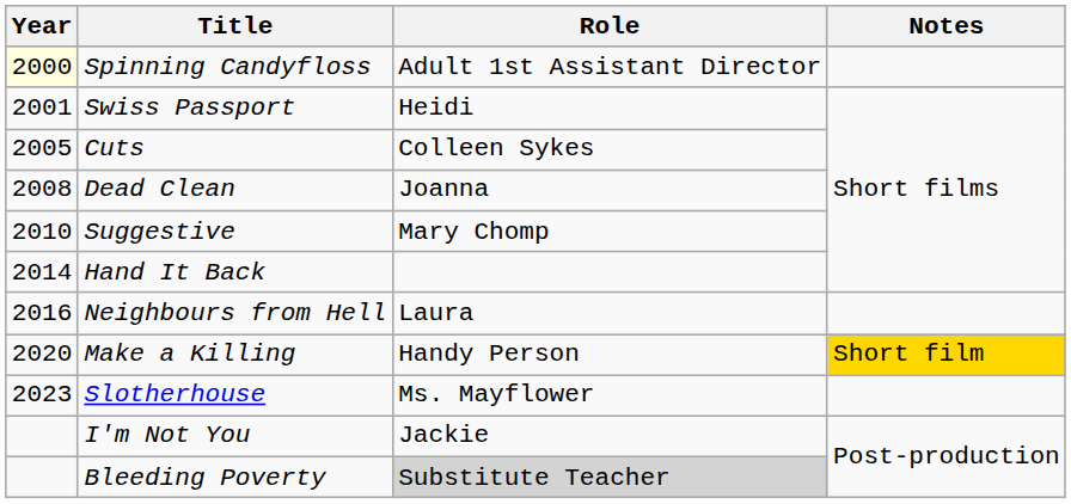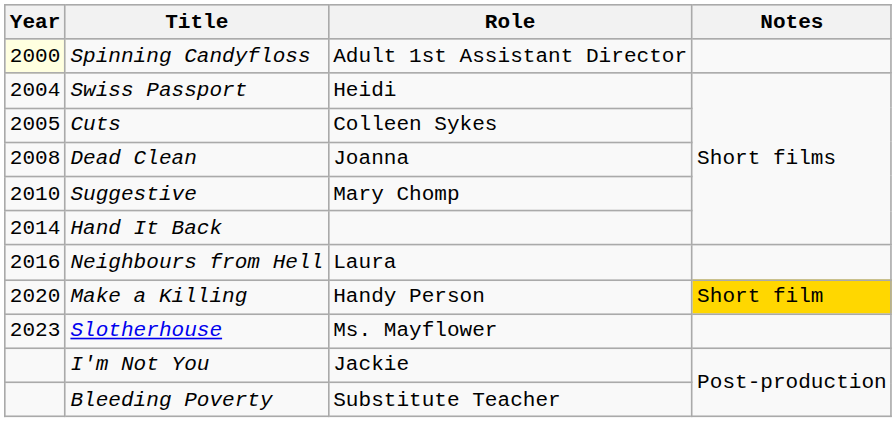Swiss Passport | Year: 2001 -> 2004
Bleeding Poverty | Role: lightgrey background -> no background
